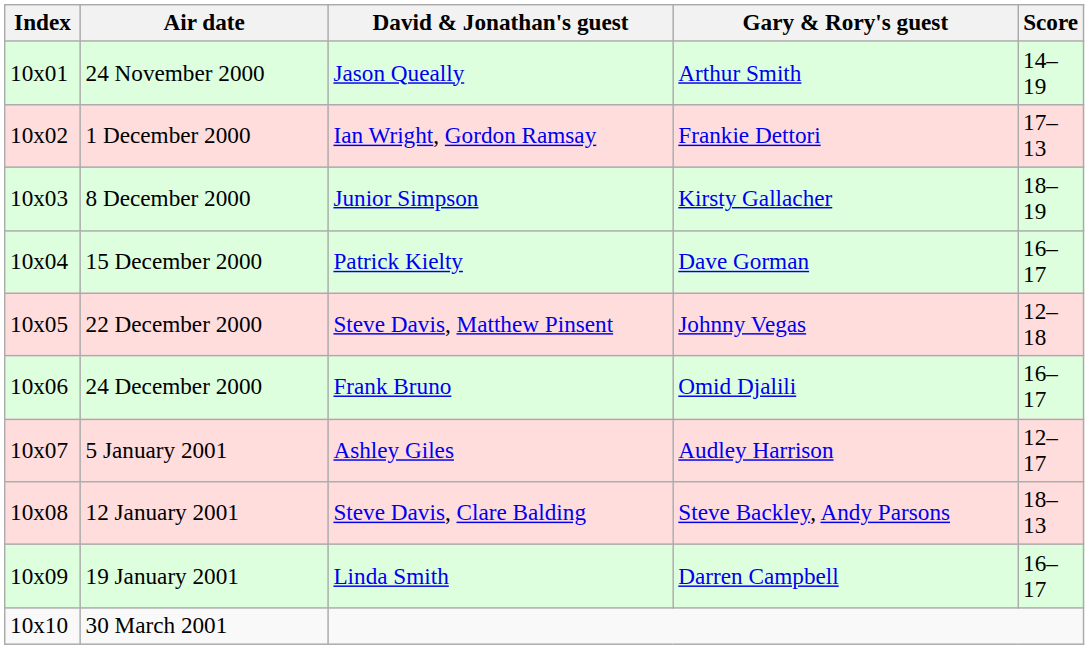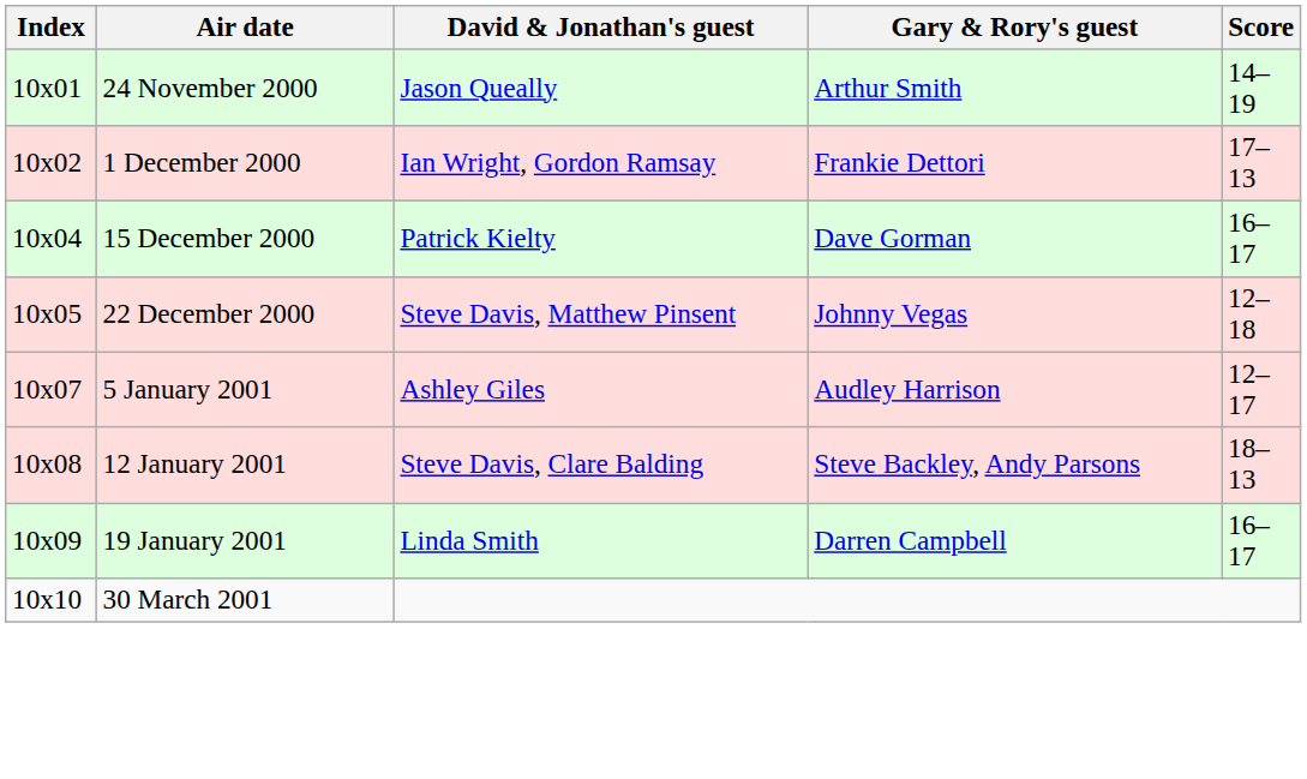- row: 10x03 | 8 December 2000 | Junior Simpson | Kirsty Gallacher | 18–19
- row: 10x06 | 24 December 2000 | Frank Bruno | Omid Djalili | 16–17
